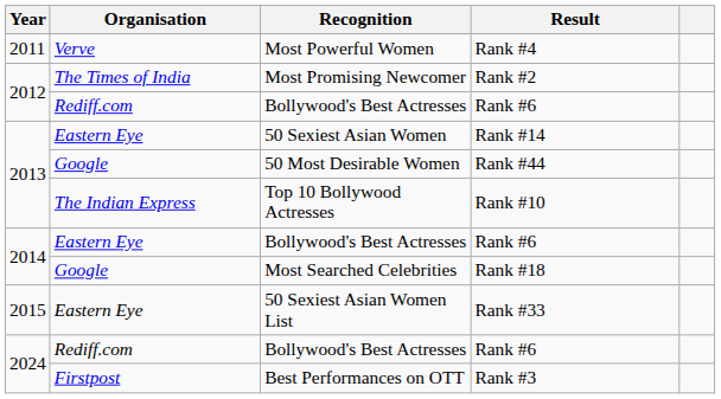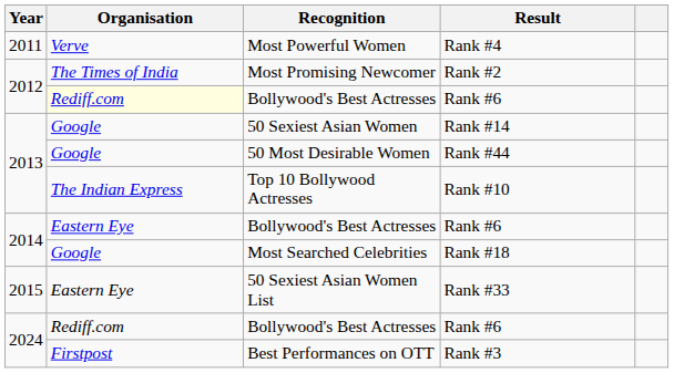2012 / Bollywood's Best Actresses | Organisation: no background -> lightyellow background
50 Sexiest Asian Women | Organisation: Eastern Eye -> Google
